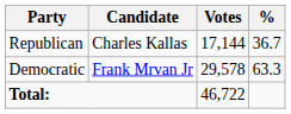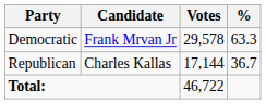rows swapped: Democratic <-> Republican
